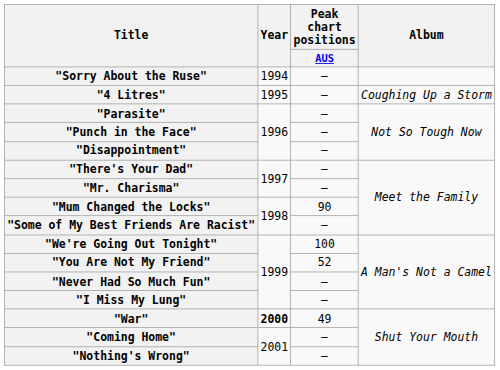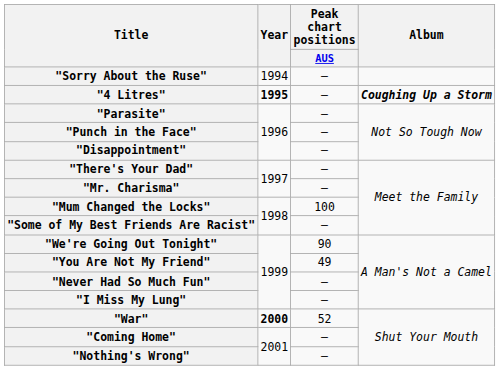"4 Litres" | Year: normal -> bold
"4 Litres" | Album: normal -> bold
"Mum Changed the Locks" | Peak chart positions / AUS: 90 -> 100
"We're Going Out Tonight" | Peak chart positions / AUS: 100 -> 90
"You Are Not My Friend" | Peak chart positions / AUS: 52 -> 49
"War" | Peak chart positions / AUS: 49 -> 52
